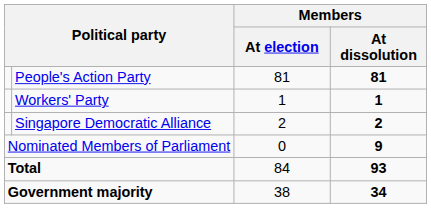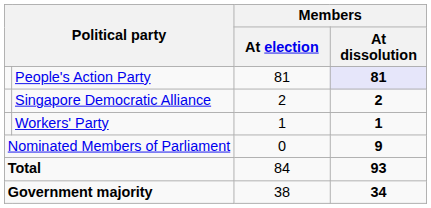People's Action Party | Members / At dissolution: no background -> lavender background
rows swapped: Singapore Democratic Alliance <-> Workers' Party
